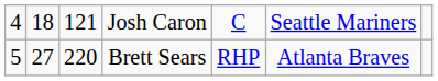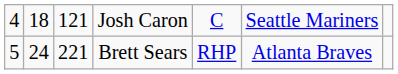Brett Sears | column 2: 27 -> 24
Brett Sears | column 3: 220 -> 221
